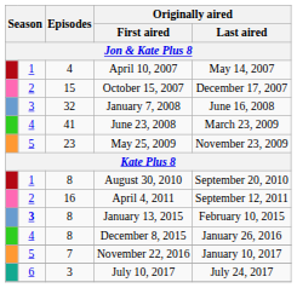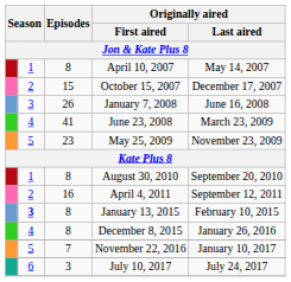April 10, 2007 | Episodes: 4 -> 8
January 7, 2008 | Episodes: 32 -> 26
